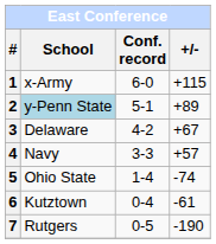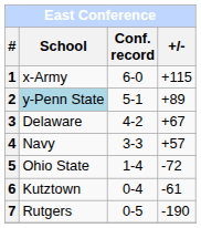5 | +/-: -74 -> -72
